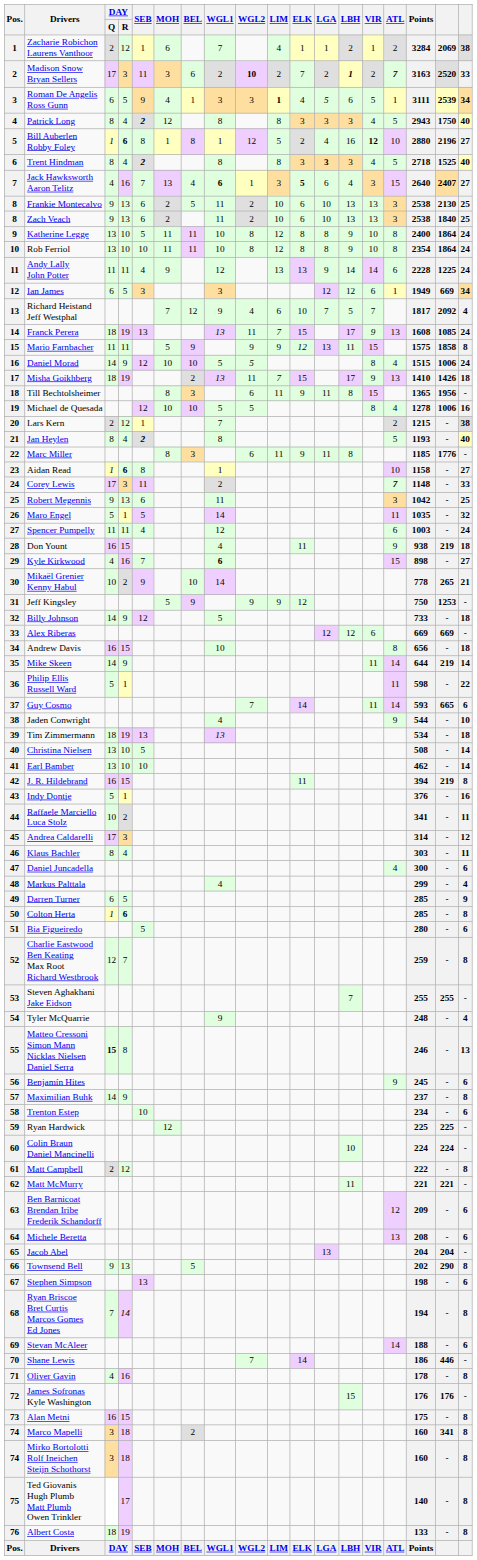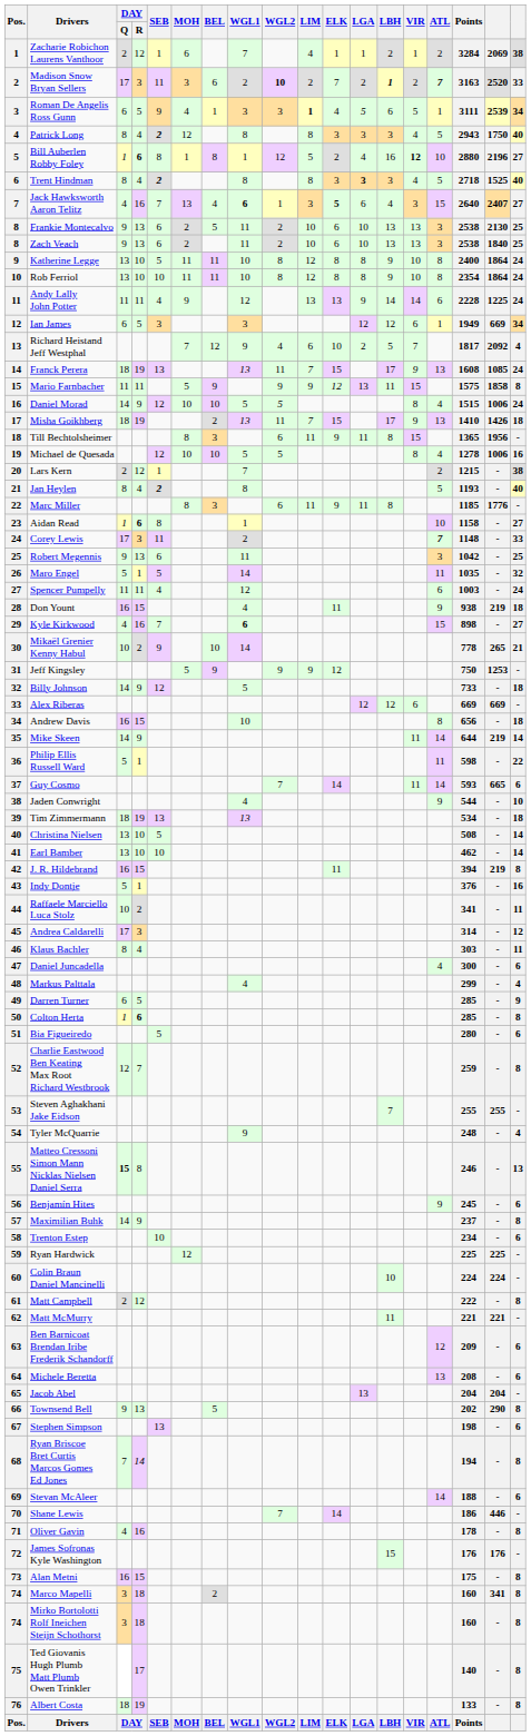Richard Heistand Jeff Westphal | LGA: 7 -> 2
